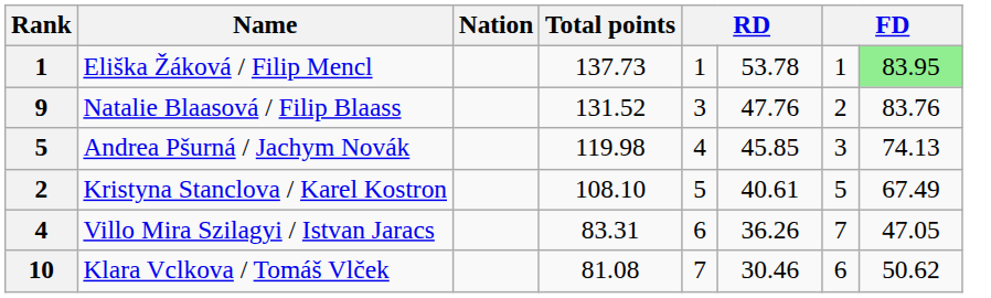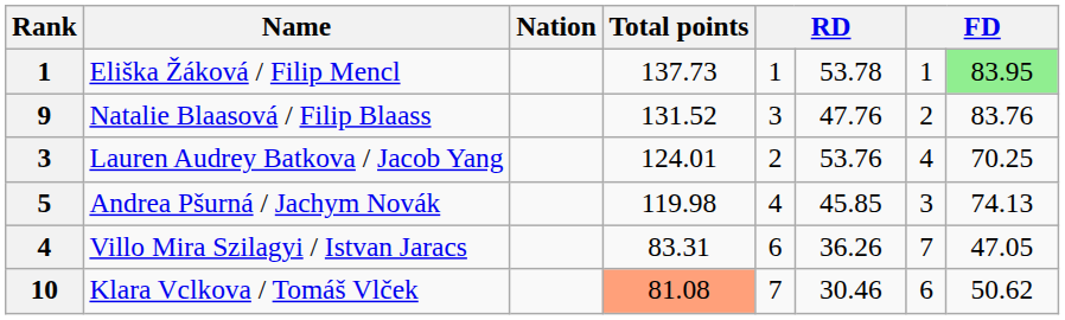+ row: 3 | Lauren Audrey Batkova / Jacob Yang | 124.01 | 2 | 53.76 | 4 | 70.25
- row: 2 | Kristyna Stanclova / Karel Kostron | 108.10 | 5 | 40.61 | 5 | 67.49
Klara Vclkova / Tomáš Vlček | Total points: no background -> lightsalmon background
